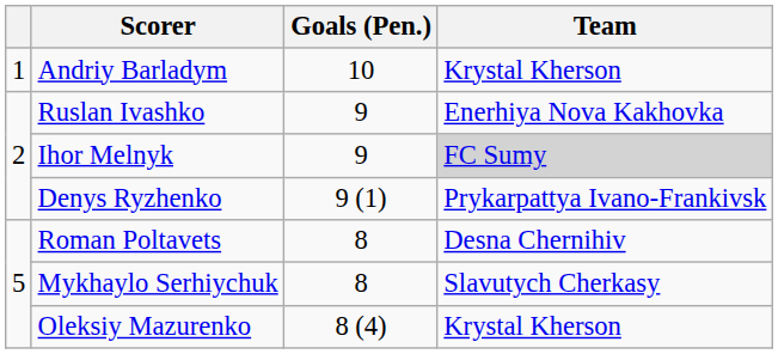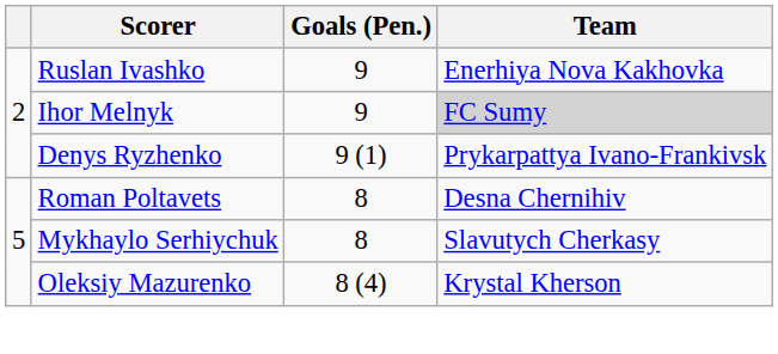- row: 1 | Andriy Barladym | 10 | Krystal Kherson
